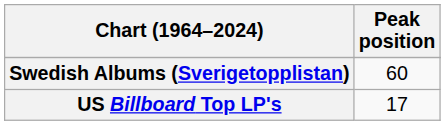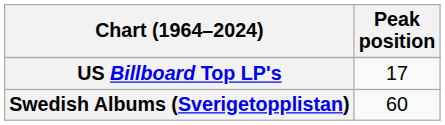rows swapped: Swedish Albums (Sverigetopplistan) <-> US Billboard Top LP's
